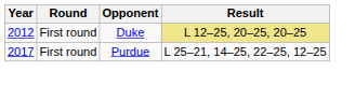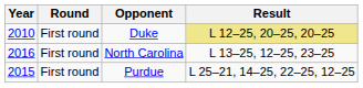Duke | Year: 2012 -> 2010
+ row: 2016 | First round | North Carolina | L 13–25, 12–25, 23–25
Purdue | Year: 2017 -> 2015
